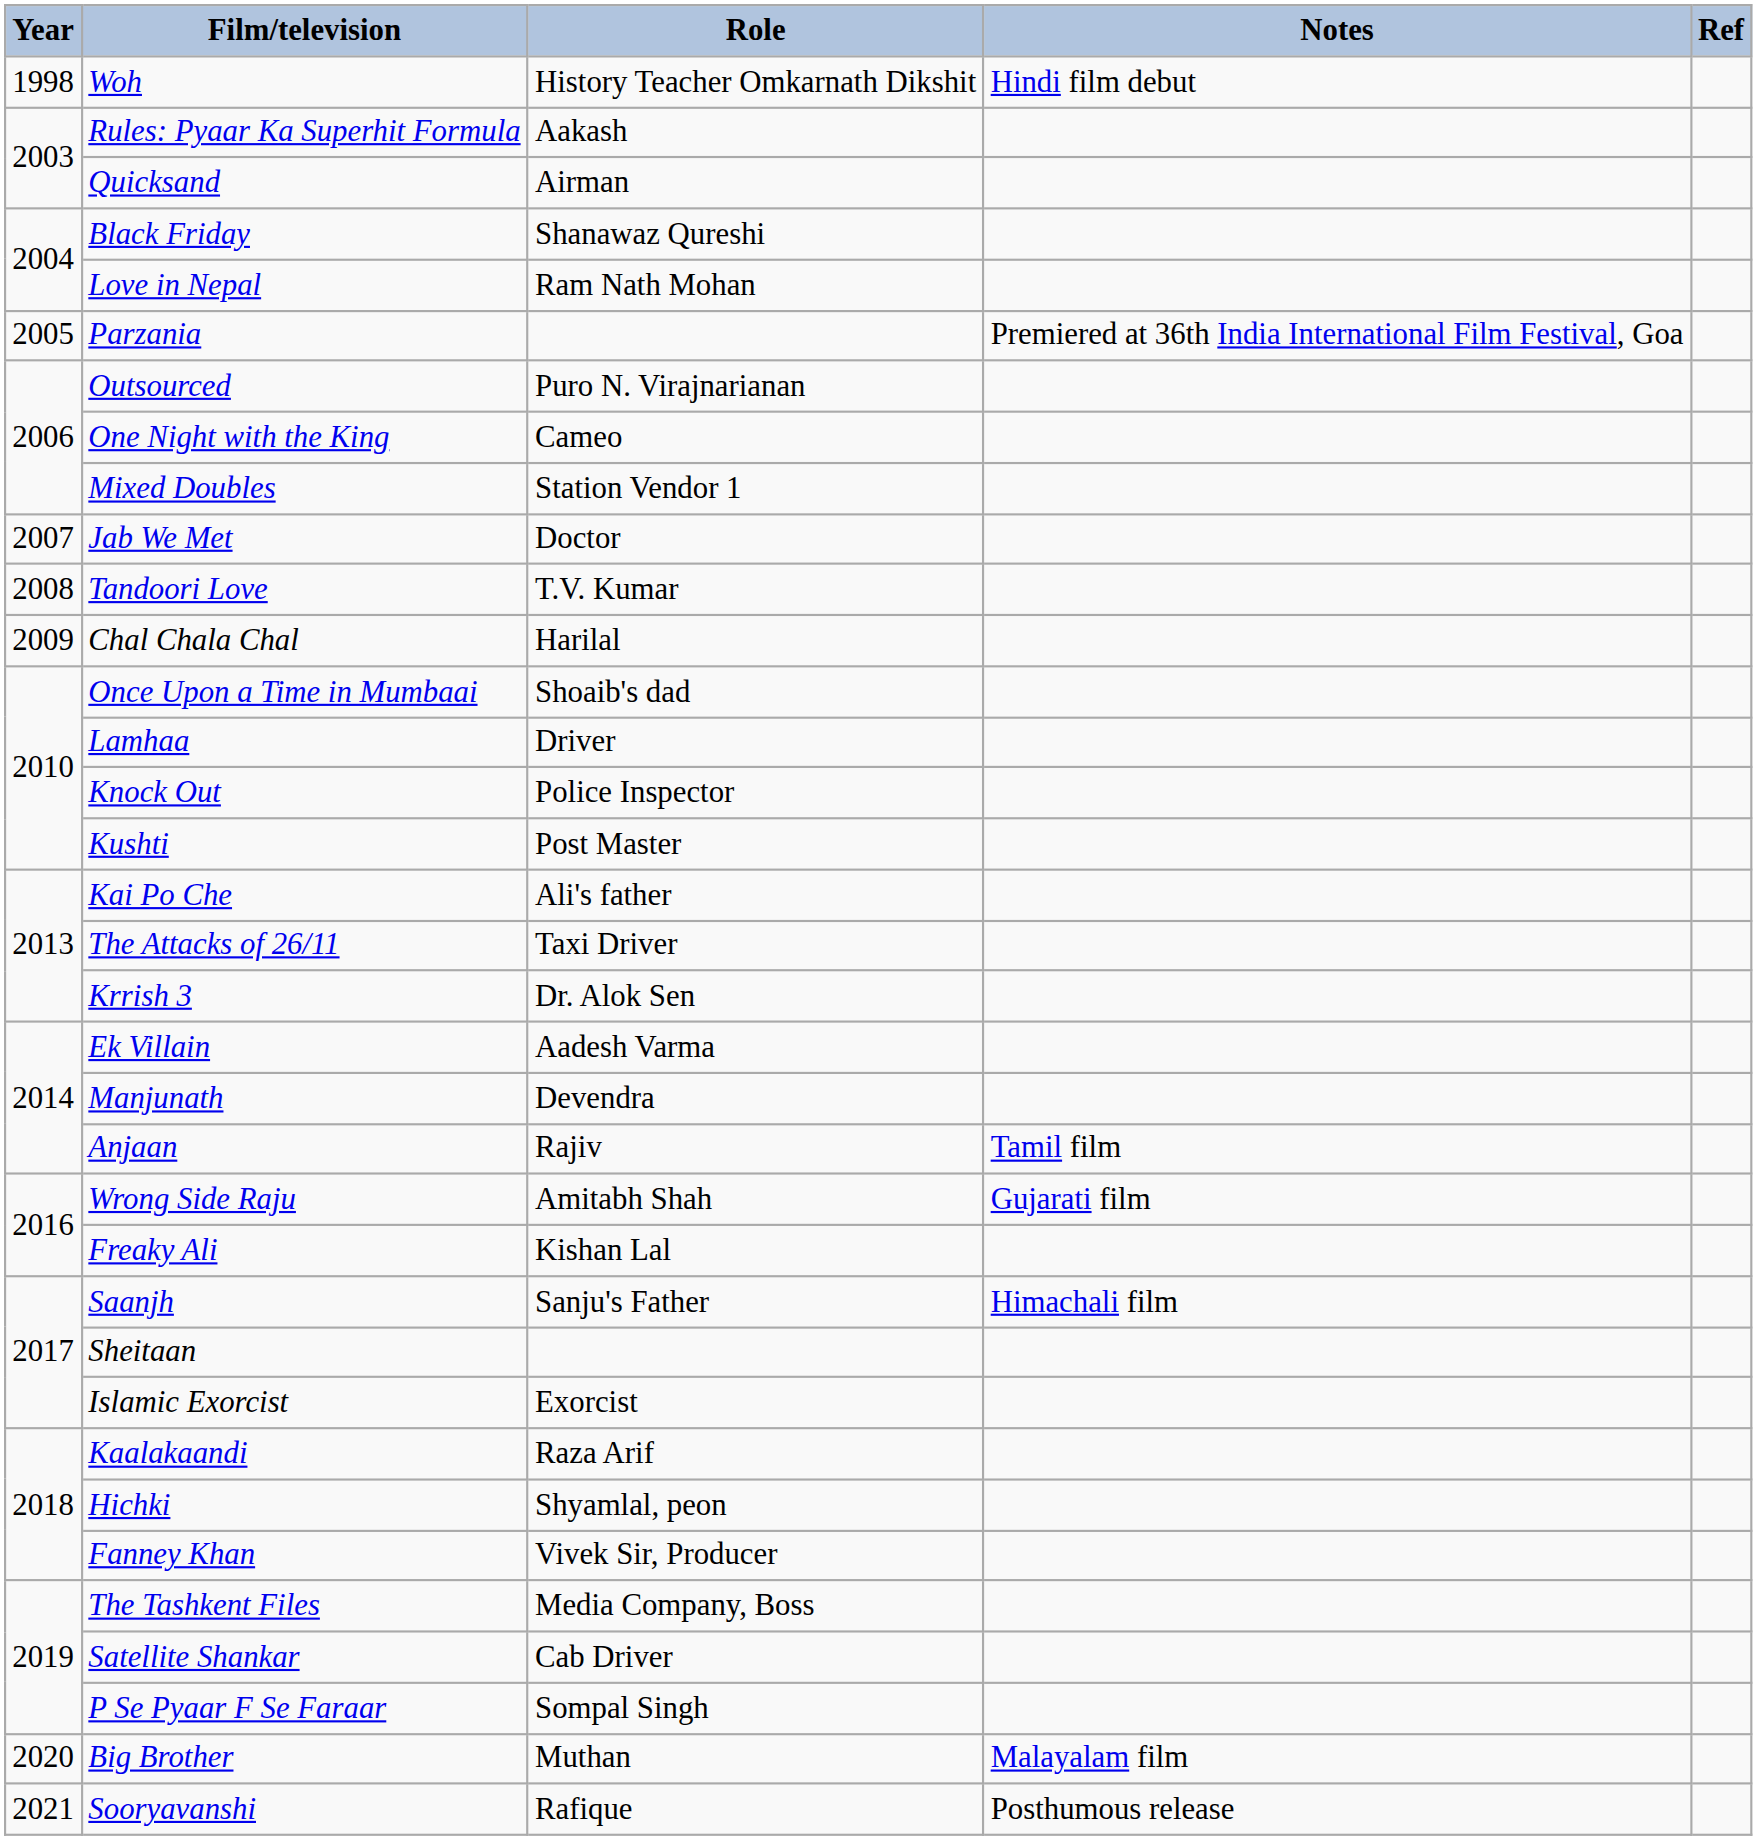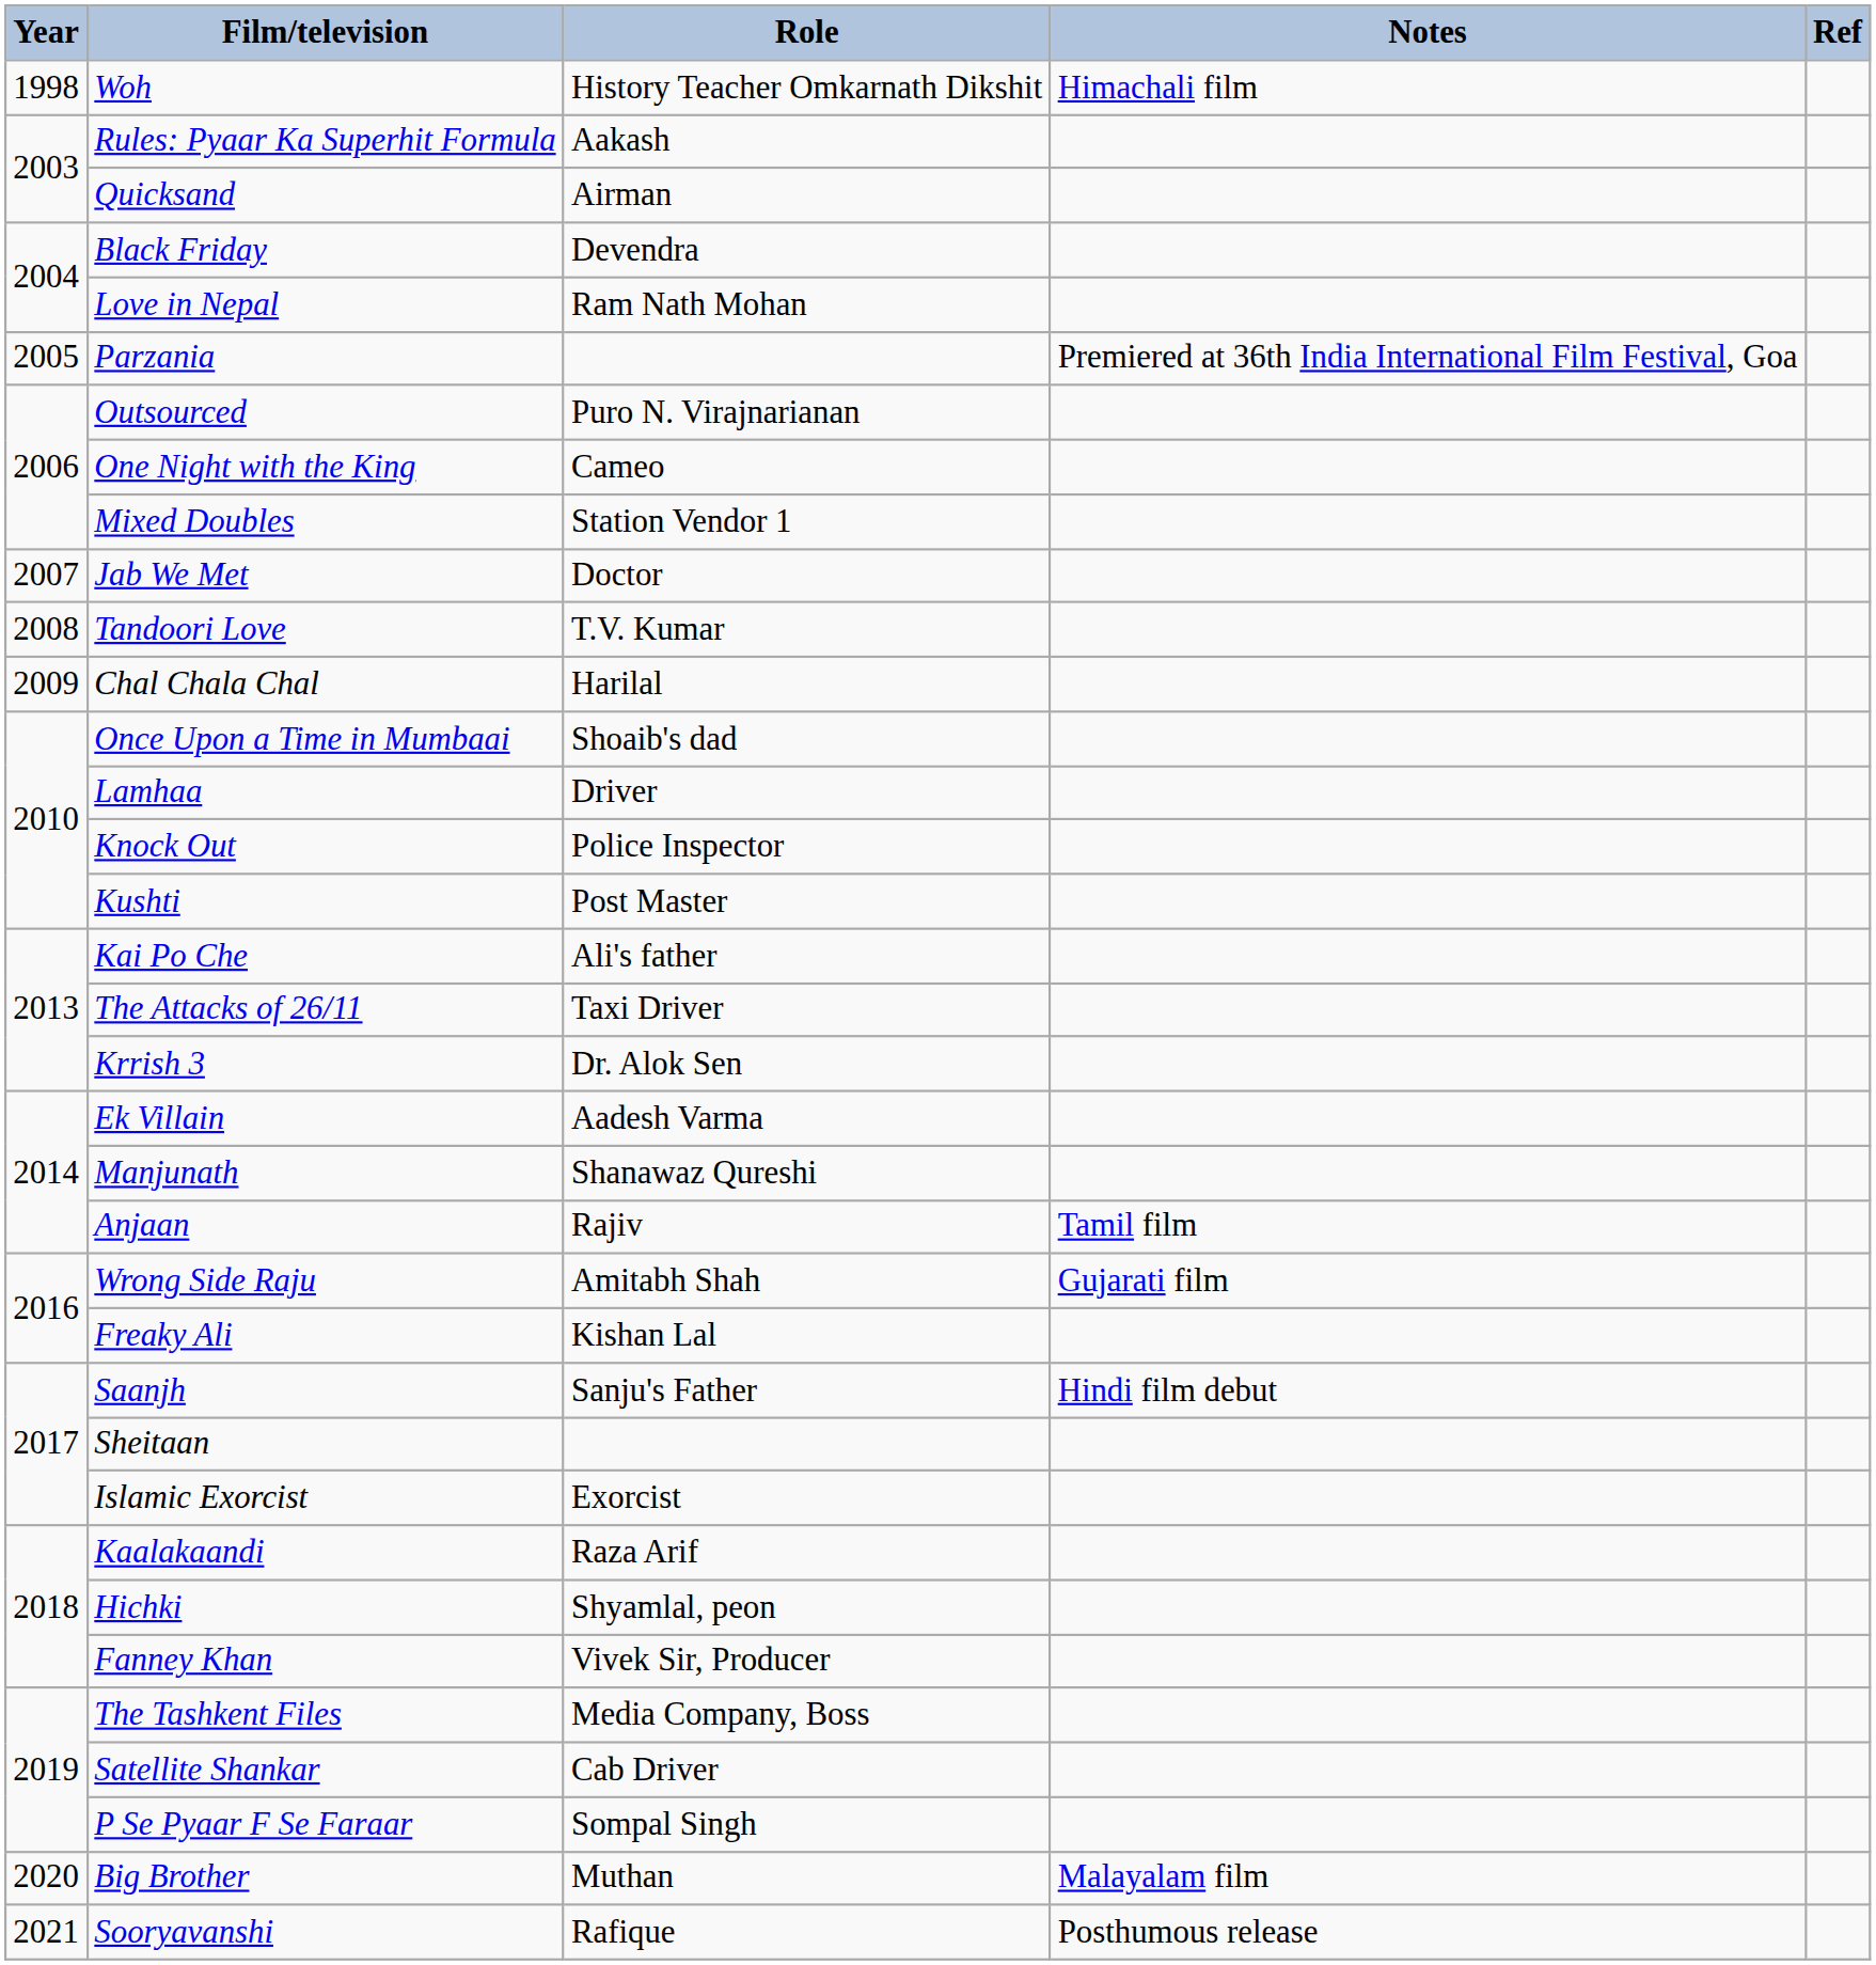Woh | Notes: Hindi film debut -> Himachali film
Black Friday | Role: Shanawaz Qureshi -> Devendra
Manjunath | Role: Devendra -> Shanawaz Qureshi
Saanjh | Notes: Himachali film -> Hindi film debut
